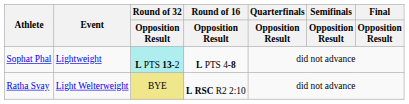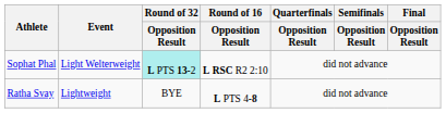Sophat Phal | Event: Lightweight -> Light Welterweight
Sophat Phal | Round of 16 / Opposition Result: L PTS 4-8 -> L RSC R2 2:10
Ratha Svay | Event: Light Welterweight -> Lightweight
Ratha Svay | Round of 32 / Opposition Result: khaki background -> no background
Ratha Svay | Round of 16 / Opposition Result: L RSC R2 2:10 -> L PTS 4-8
